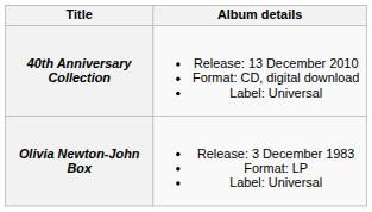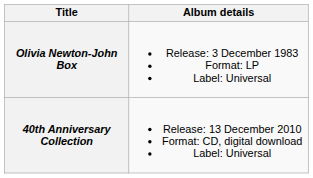rows swapped: Olivia Newton-John Box <-> 40th Anniversary Collection
